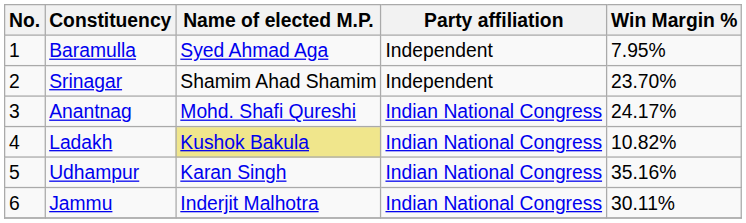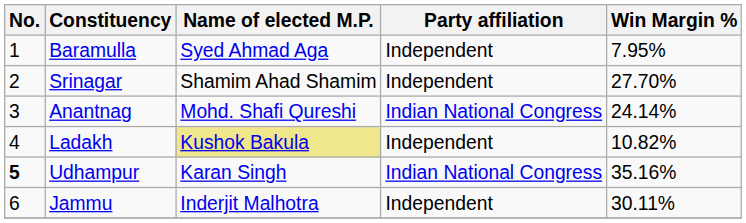Srinagar | Win Margin %: 23.70% -> 27.70%
Anantnag | Win Margin %: 24.17% -> 24.14%
Ladakh | Party affiliation: Indian National Congress -> Independent
Udhampur | No.: normal -> bold
Jammu | Party affiliation: Indian National Congress -> Independent
